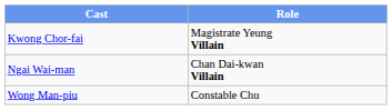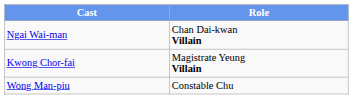rows swapped: Kwong Chor-fai <-> Ngai Wai-man
